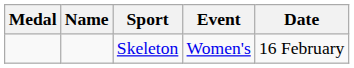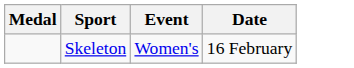- column: Name
